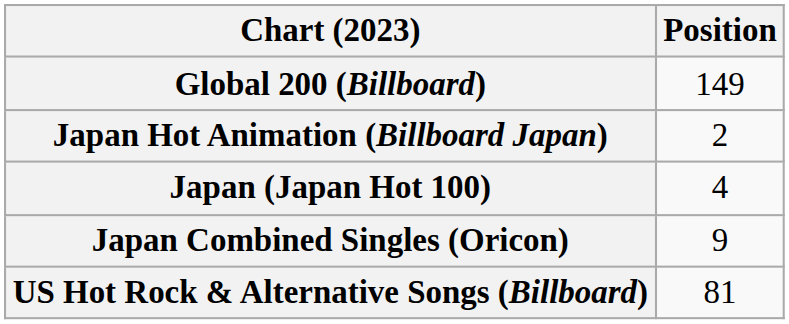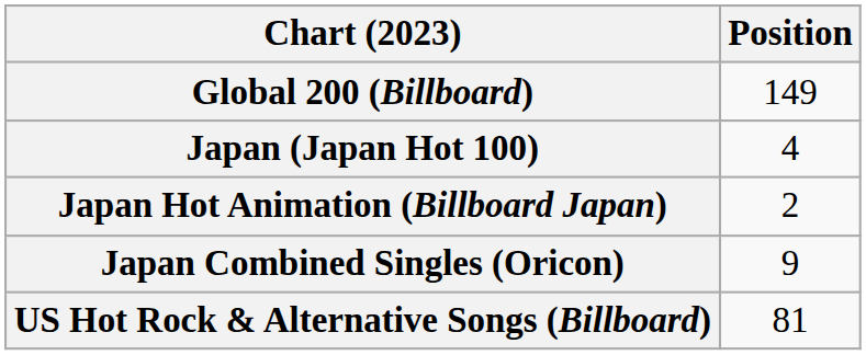rows swapped: Japan (Japan Hot 100) <-> Japan Hot Animation (Billboard Japan)
